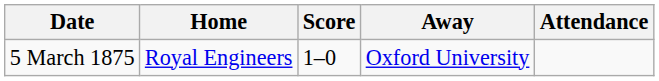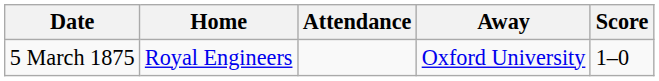columns swapped: Score <-> Attendance
